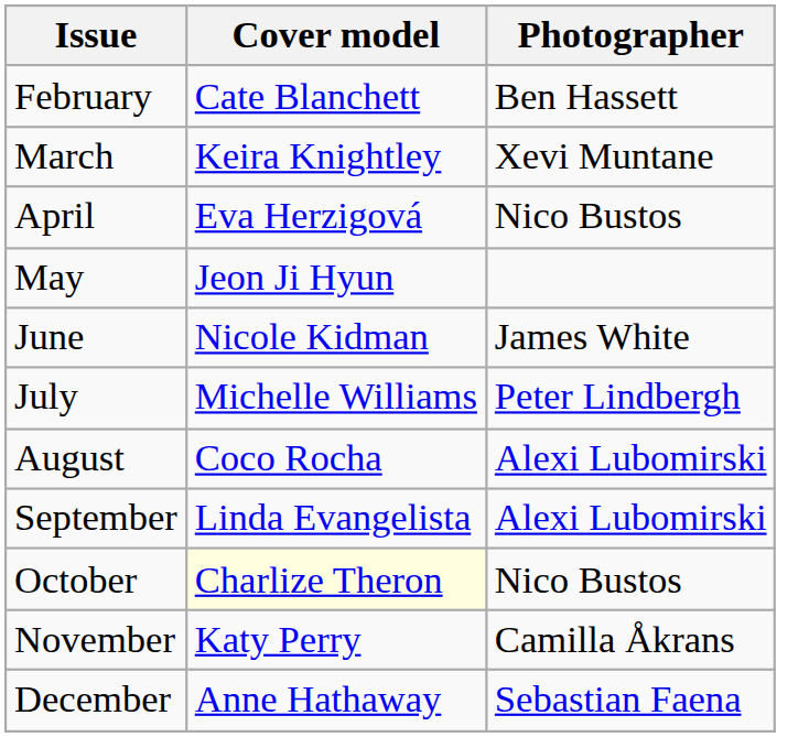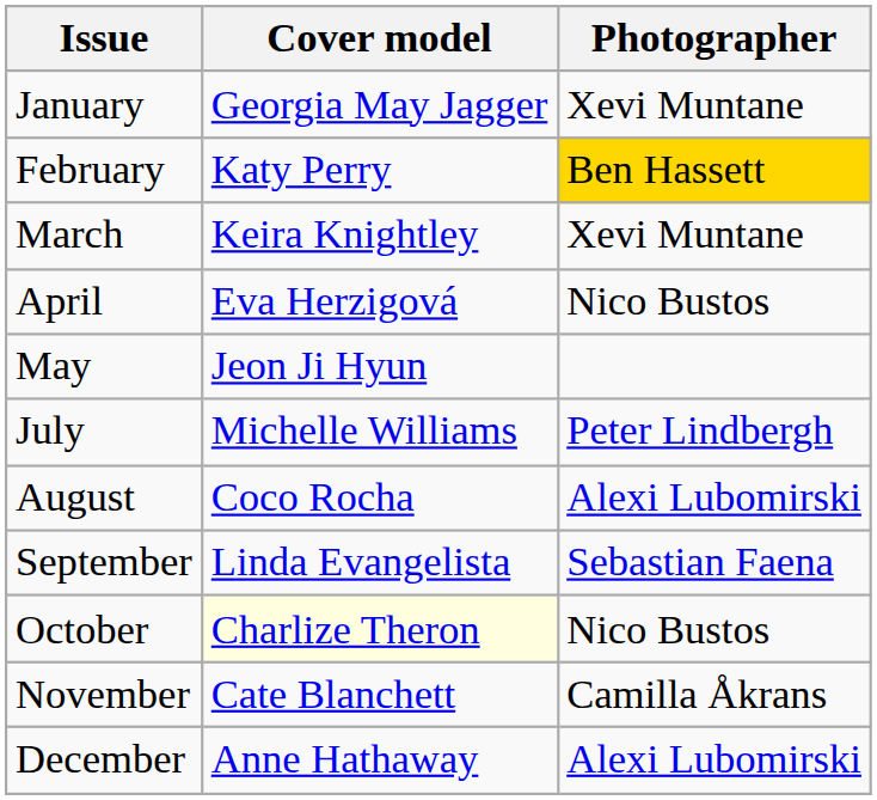+ row: January | Georgia May Jagger | Xevi Muntane
February | Cover model: Cate Blanchett -> Katy Perry
February | Photographer: no background -> gold background
- row: June | Nicole Kidman | James White
September | Photographer: Alexi Lubomirski -> Sebastian Faena
November | Cover model: Katy Perry -> Cate Blanchett
December | Photographer: Sebastian Faena -> Alexi Lubomirski
